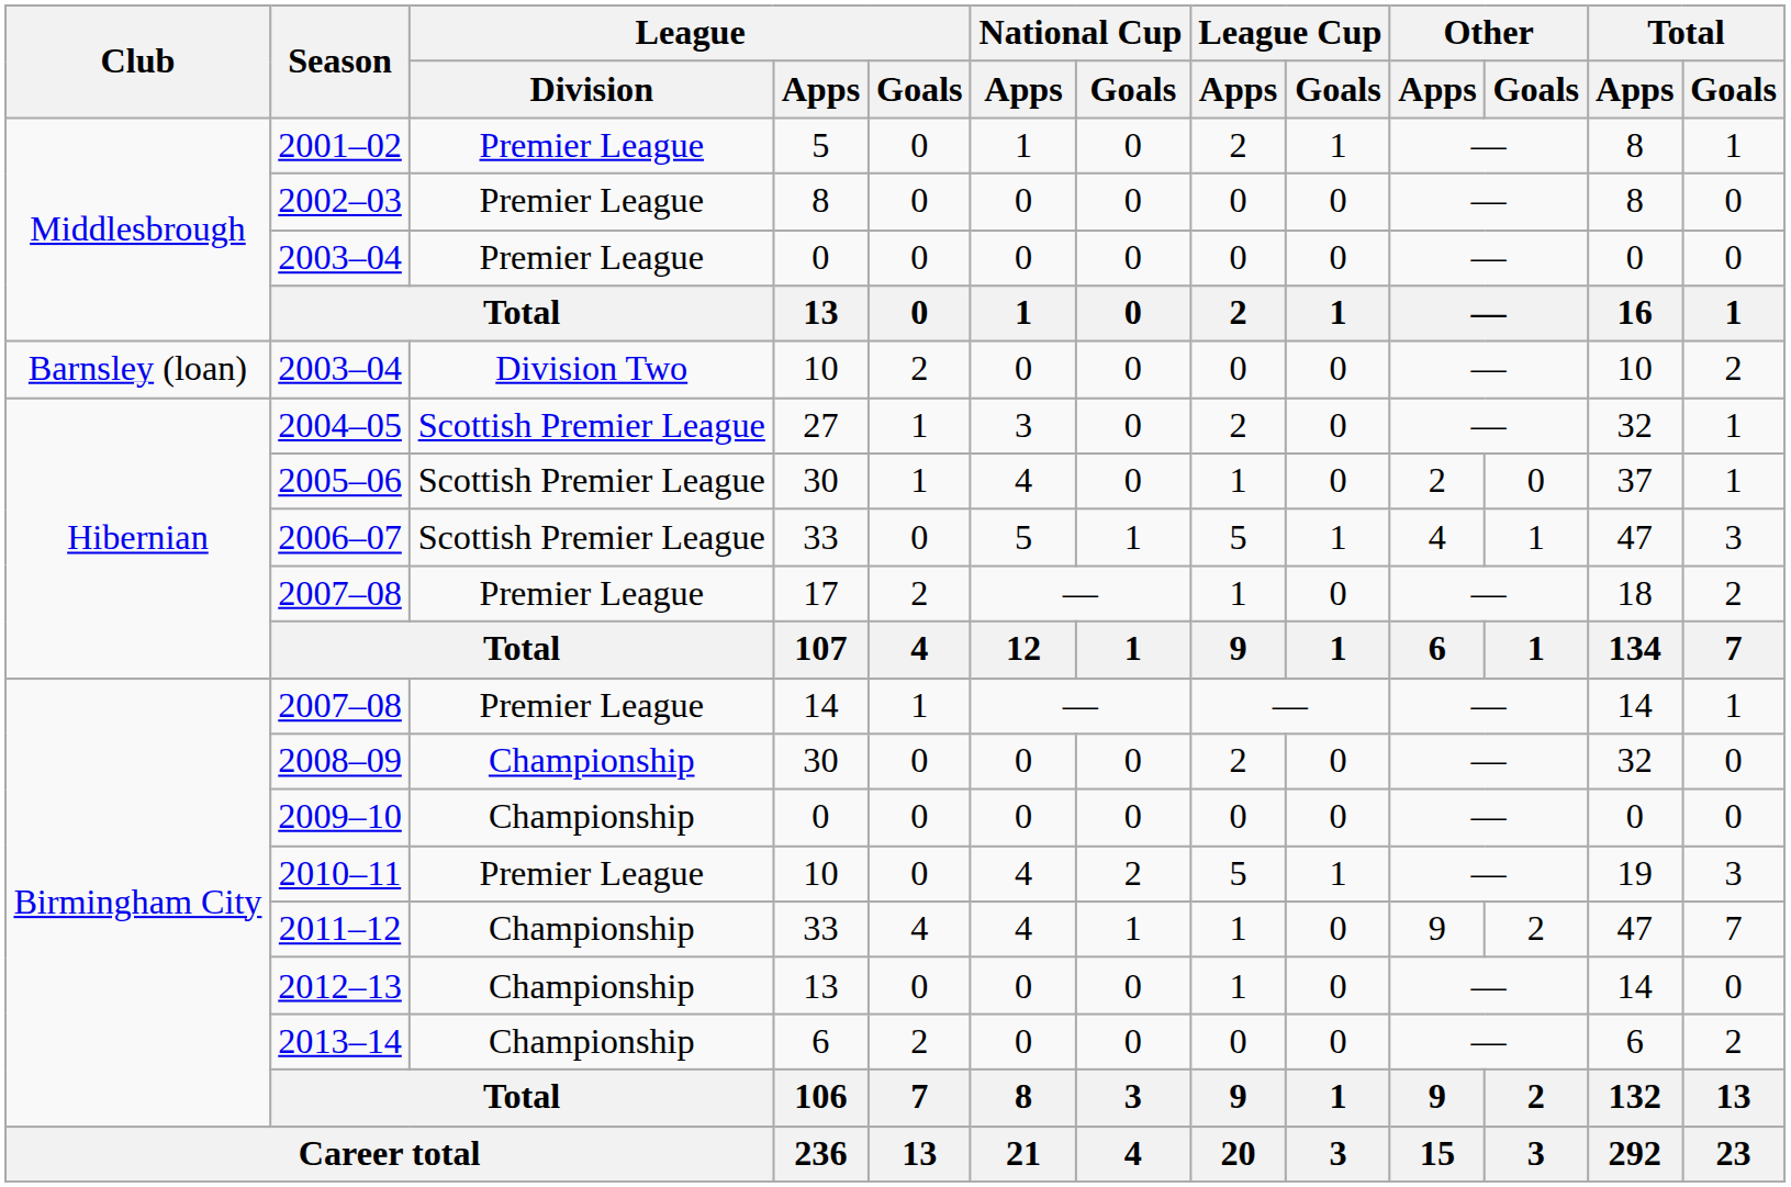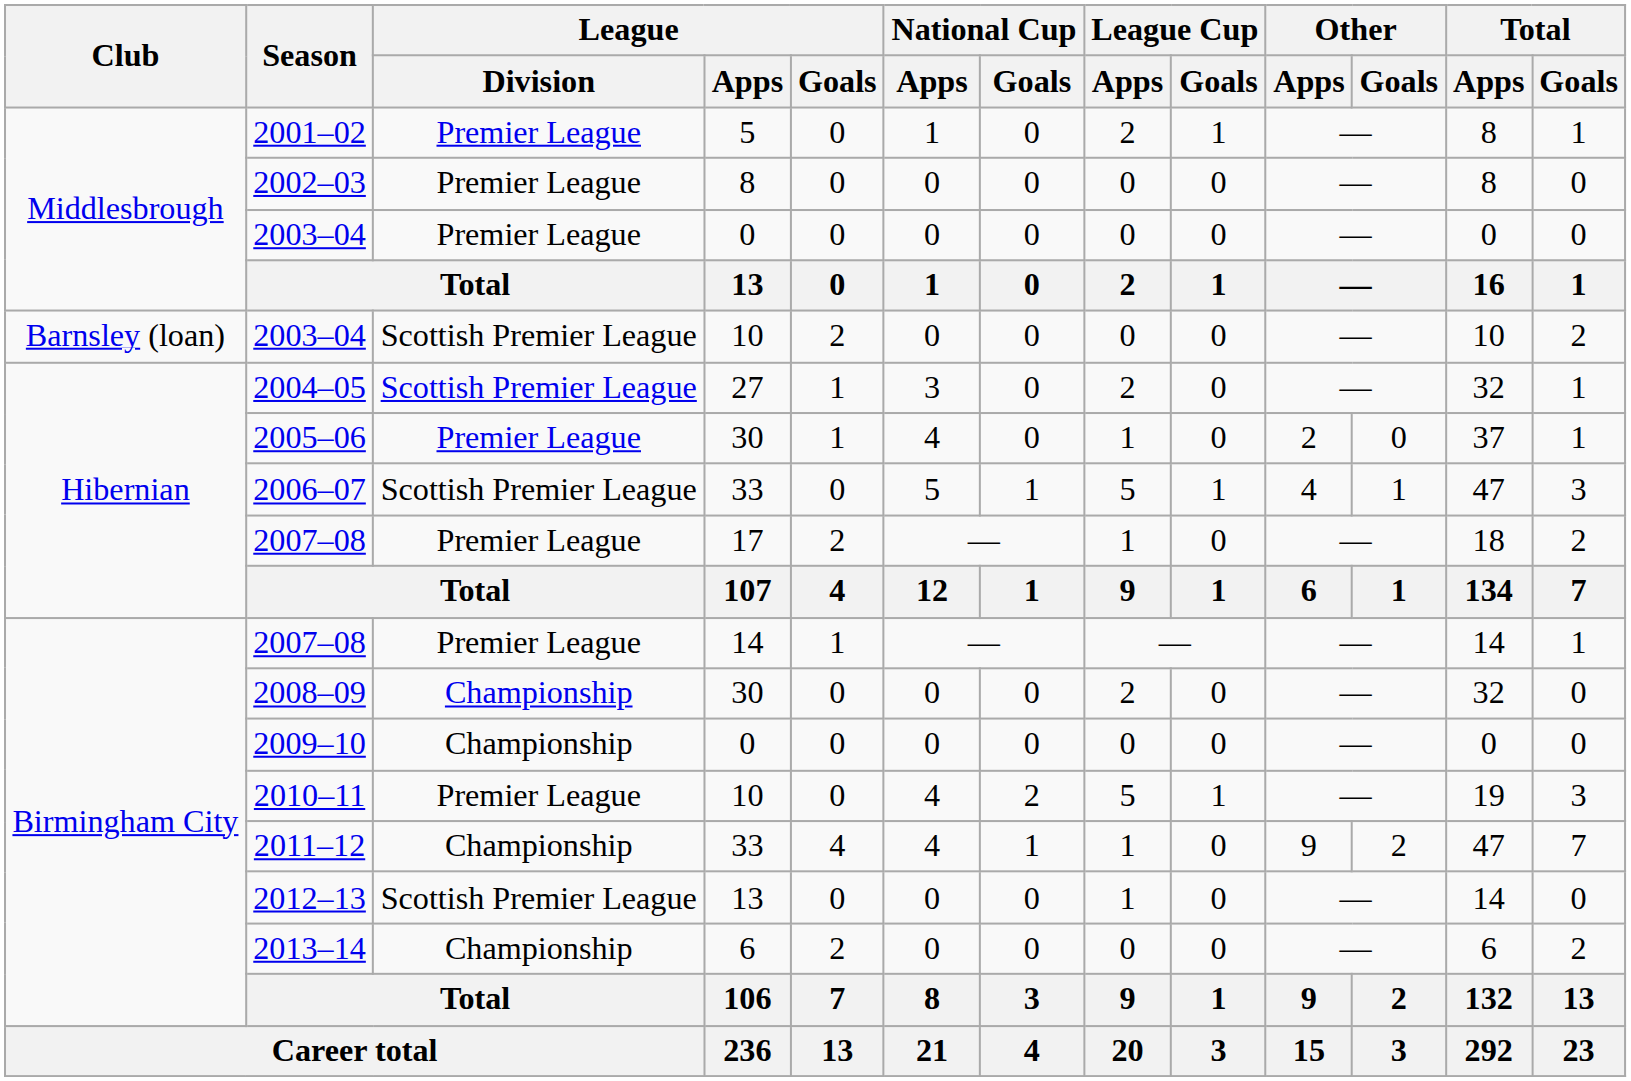2003–04 / 10 | League / Division: Division Two -> Scottish Premier League
2005–06 | League / Division: Scottish Premier League -> Premier League
2012–13 | League / Division: Championship -> Scottish Premier League
